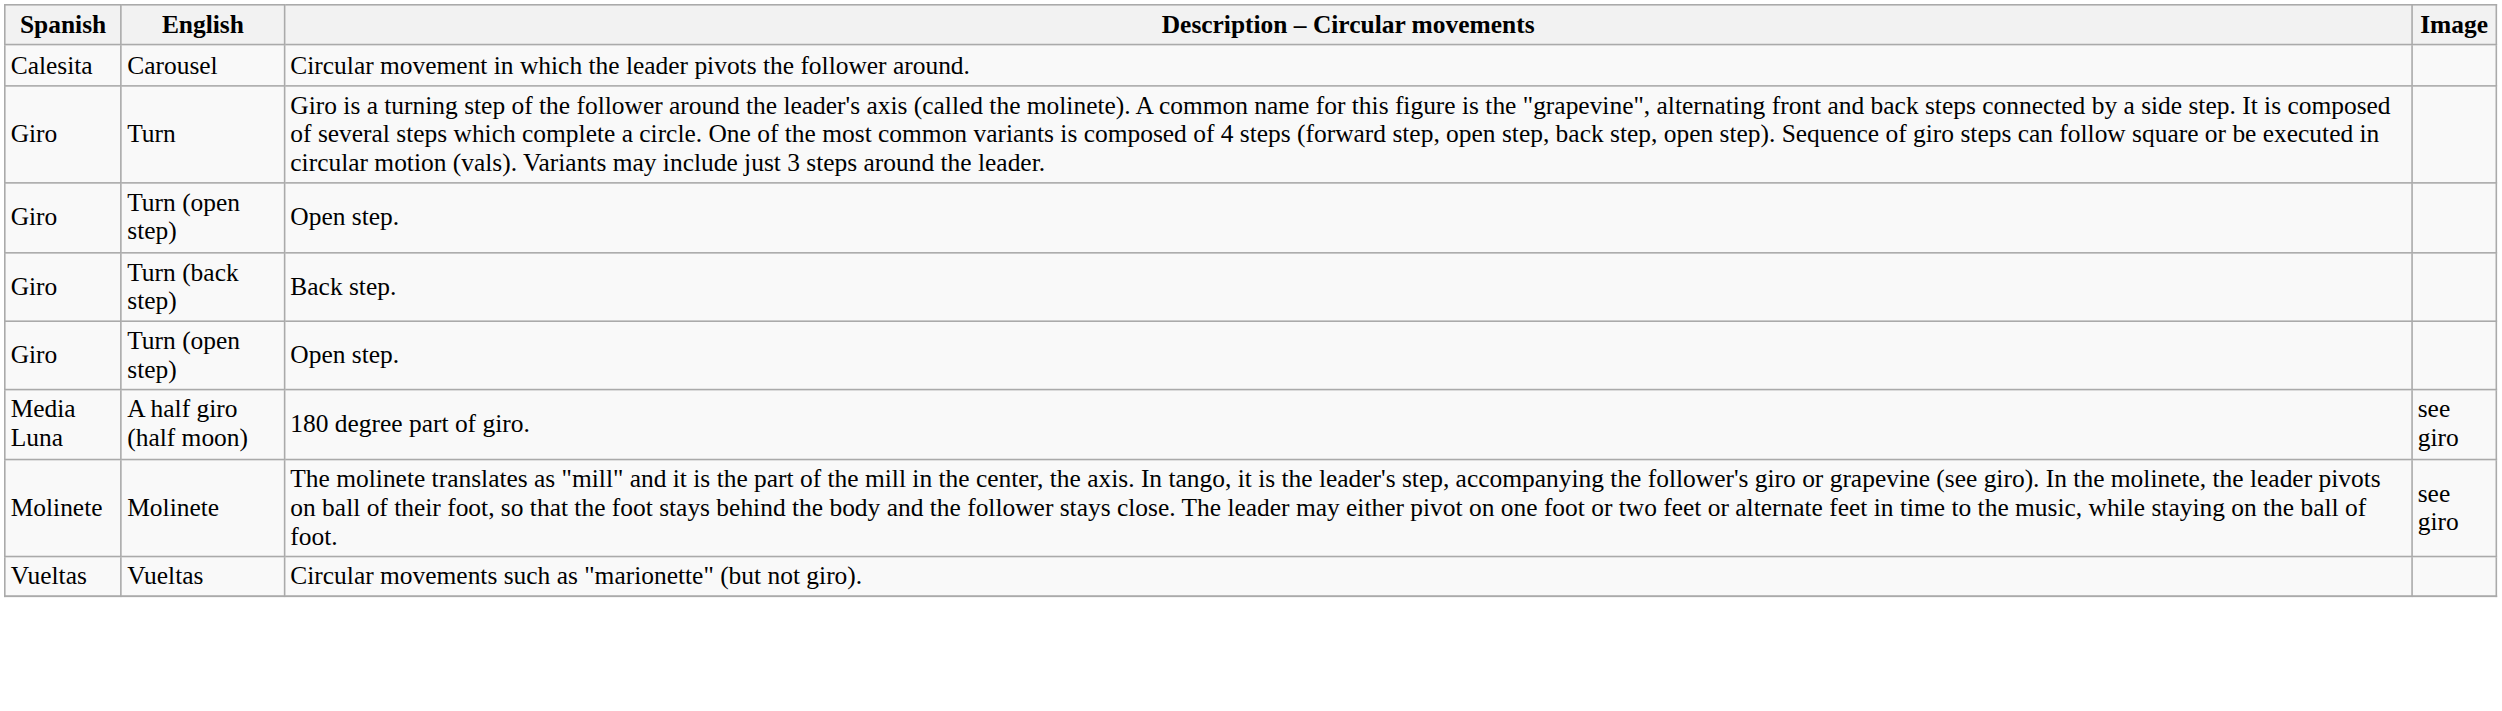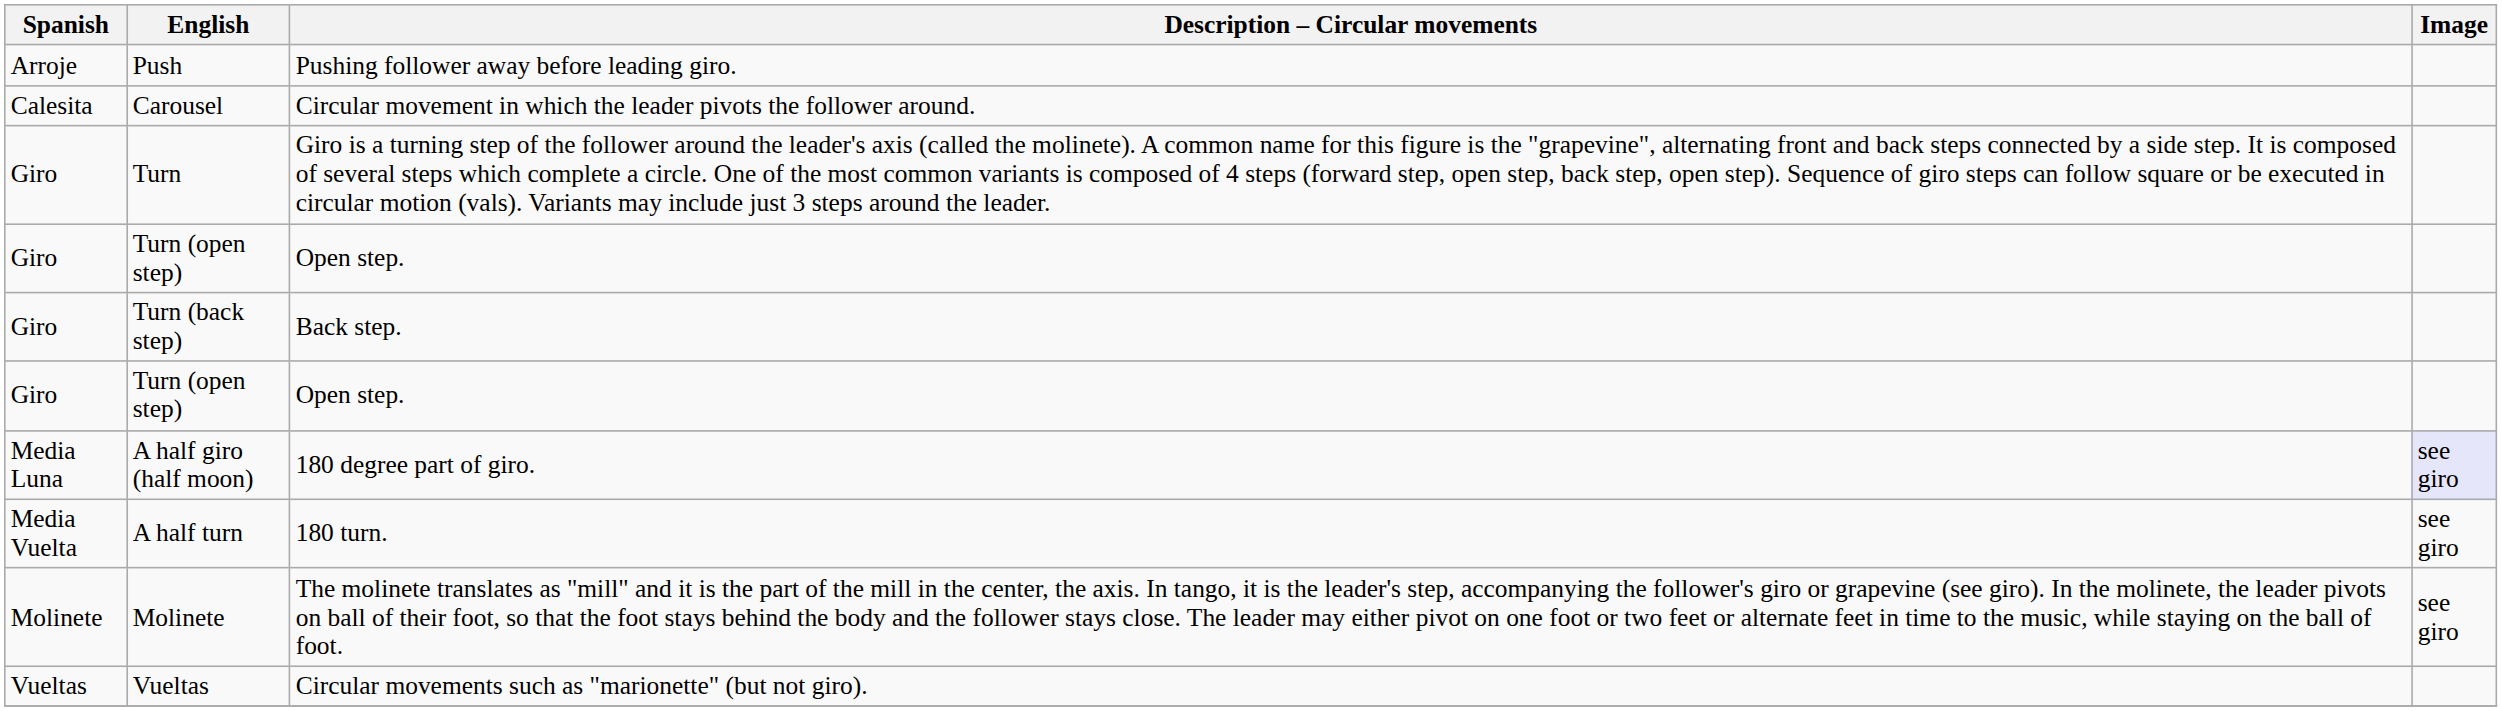+ row: Arroje | Push | Pushing follower away before leading giro.
A half giro (half moon) | Image: no background -> lavender background
+ row: Media Vuelta | A half turn | 180 turn. | see giro
